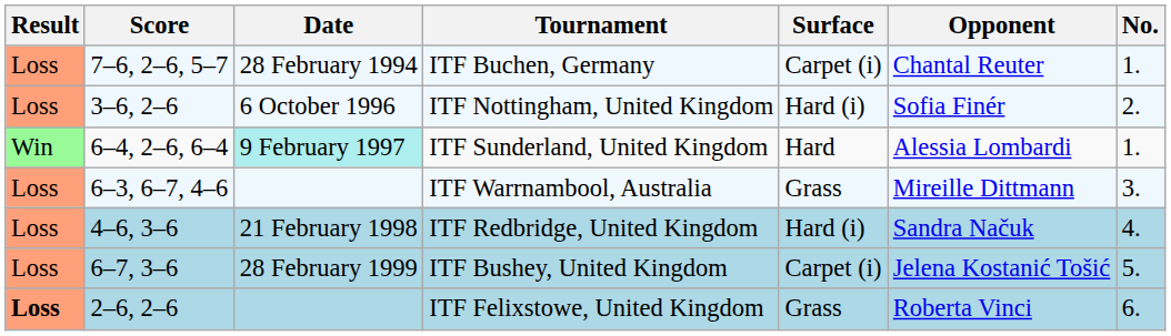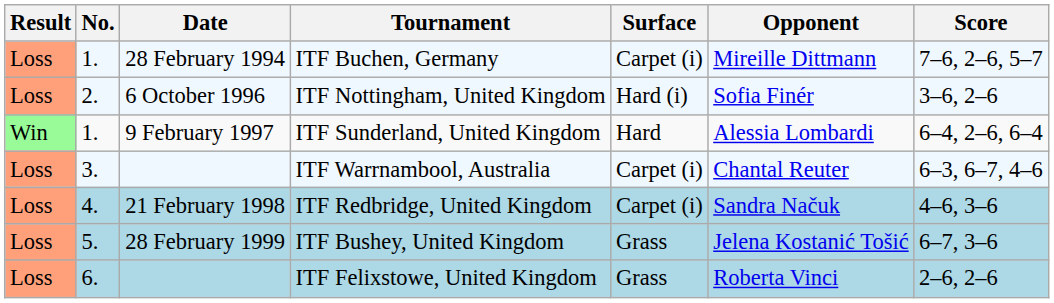columns swapped: No. <-> Score
ITF Buchen, Germany | Opponent: Chantal Reuter -> Mireille Dittmann
ITF Sunderland, United Kingdom | Date: paleturquoise background -> no background
ITF Warrnambool, Australia | Surface: Grass -> Carpet (i)
ITF Warrnambool, Australia | Opponent: Mireille Dittmann -> Chantal Reuter
ITF Redbridge, United Kingdom | Surface: Hard (i) -> Carpet (i)
ITF Bushey, United Kingdom | Surface: Carpet (i) -> Grass
ITF Felixstowe, United Kingdom | Result: bold -> normal
